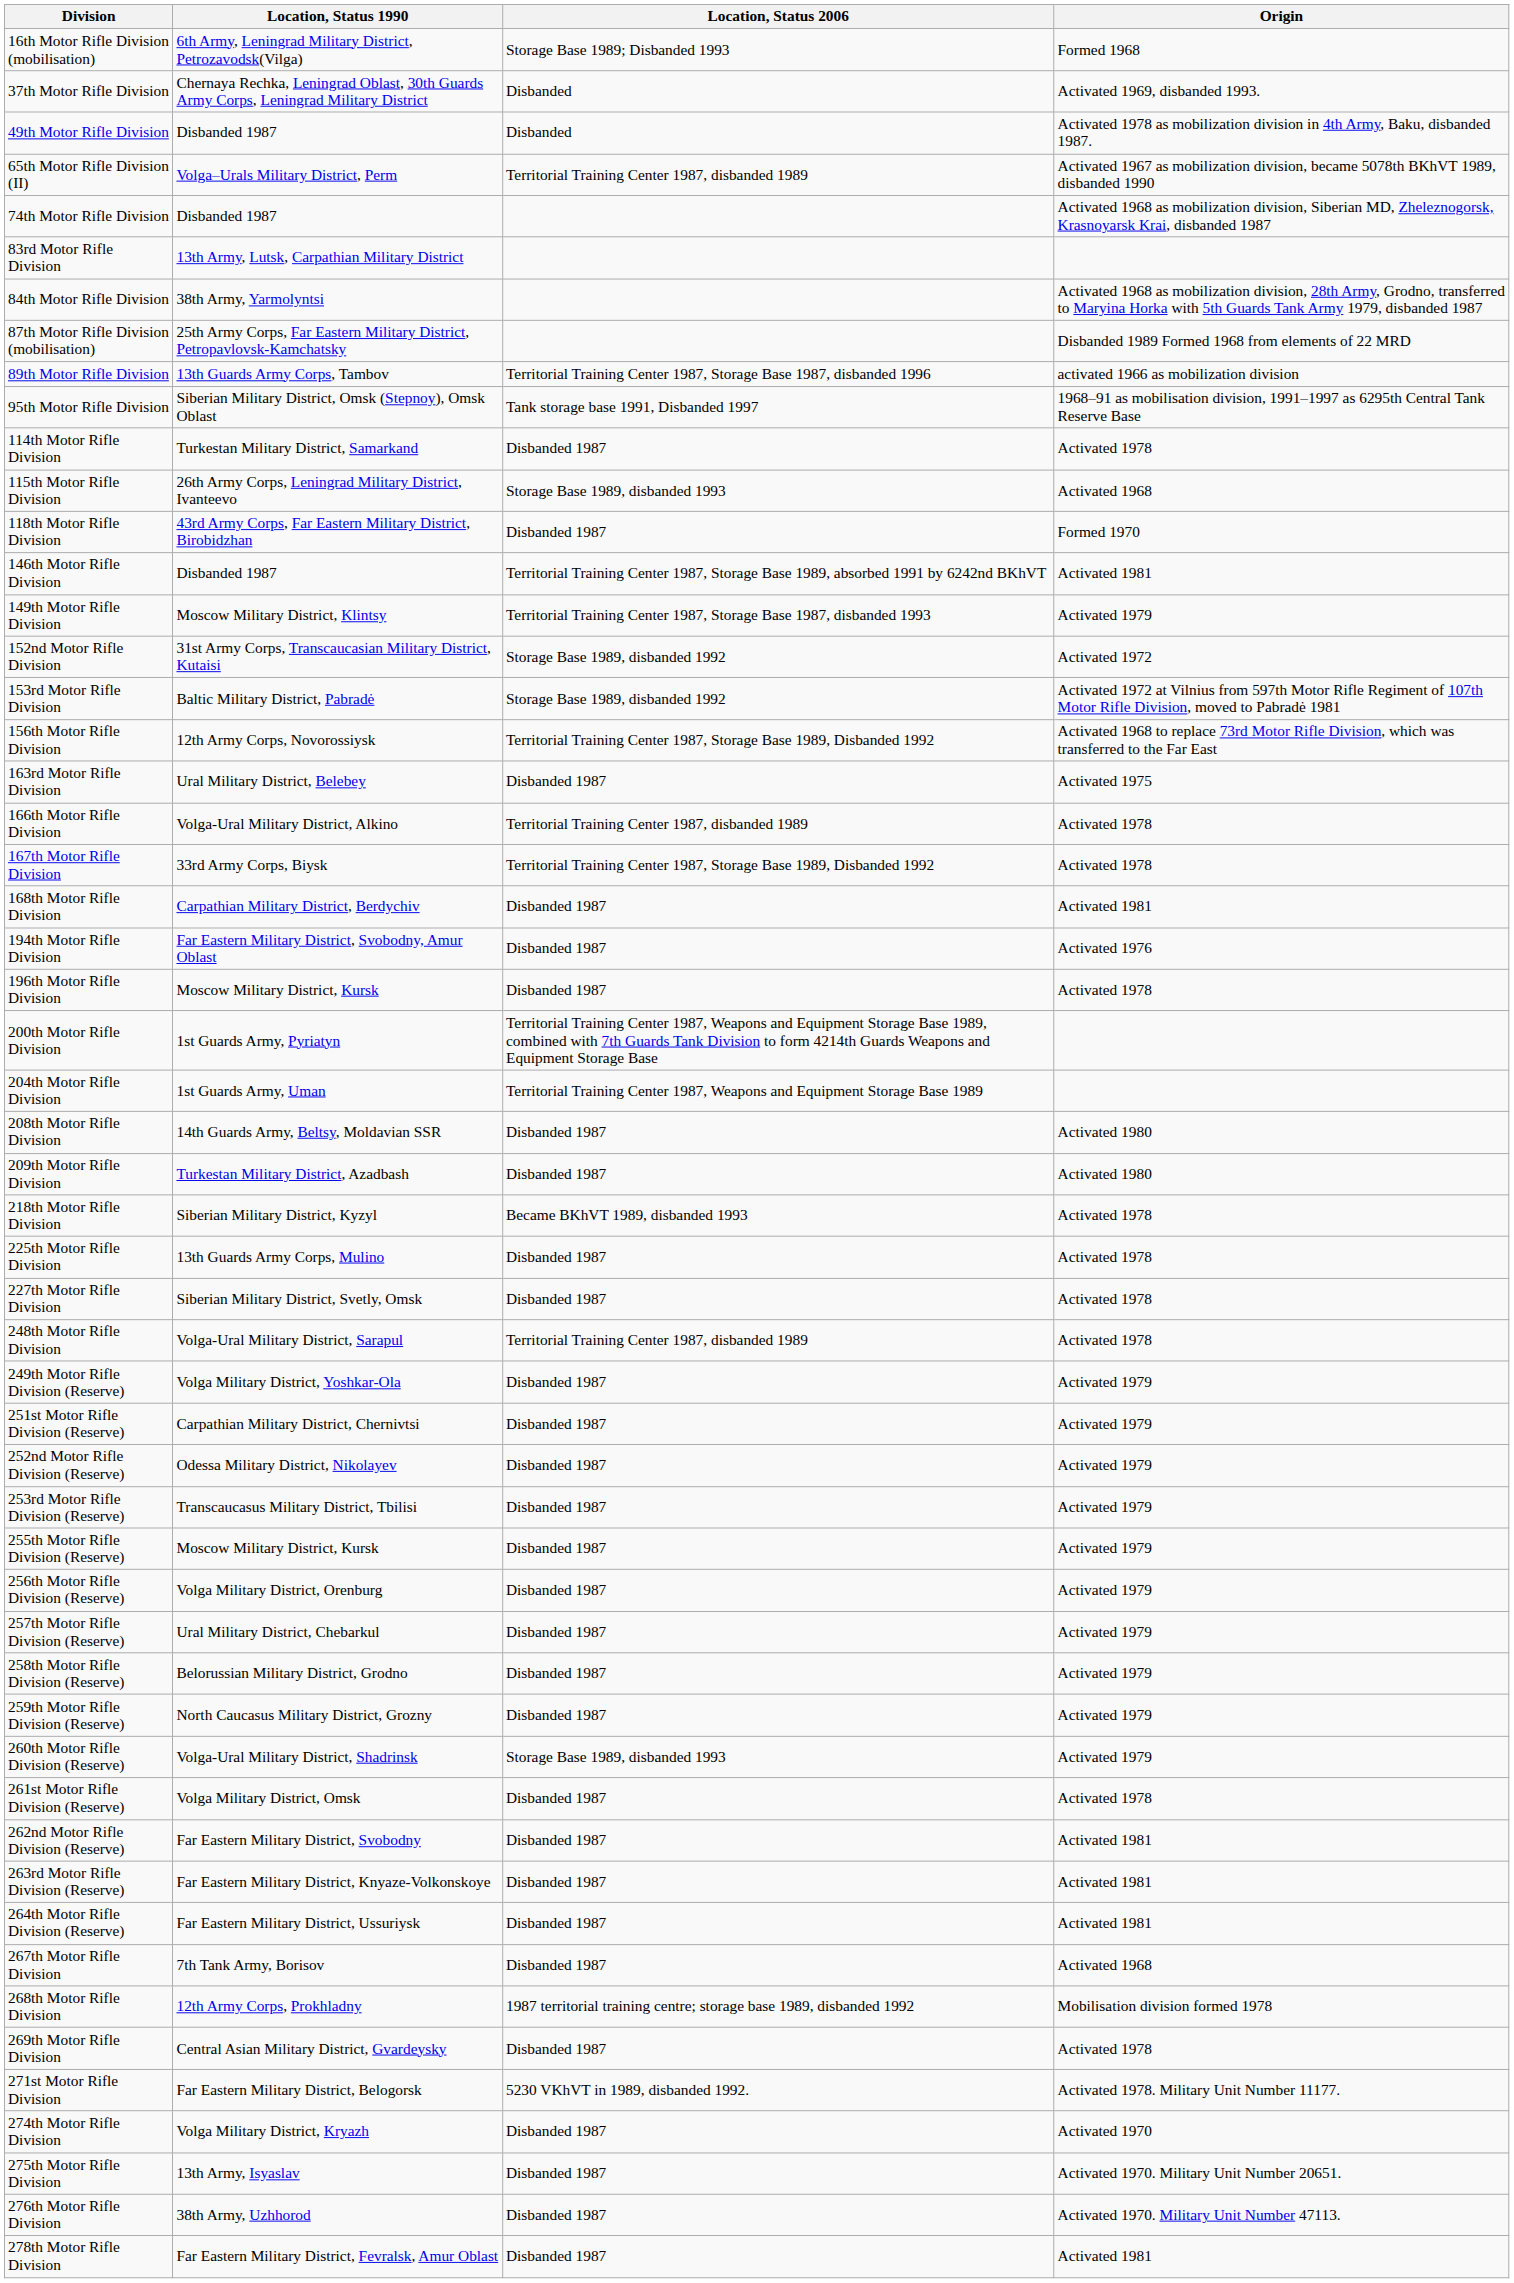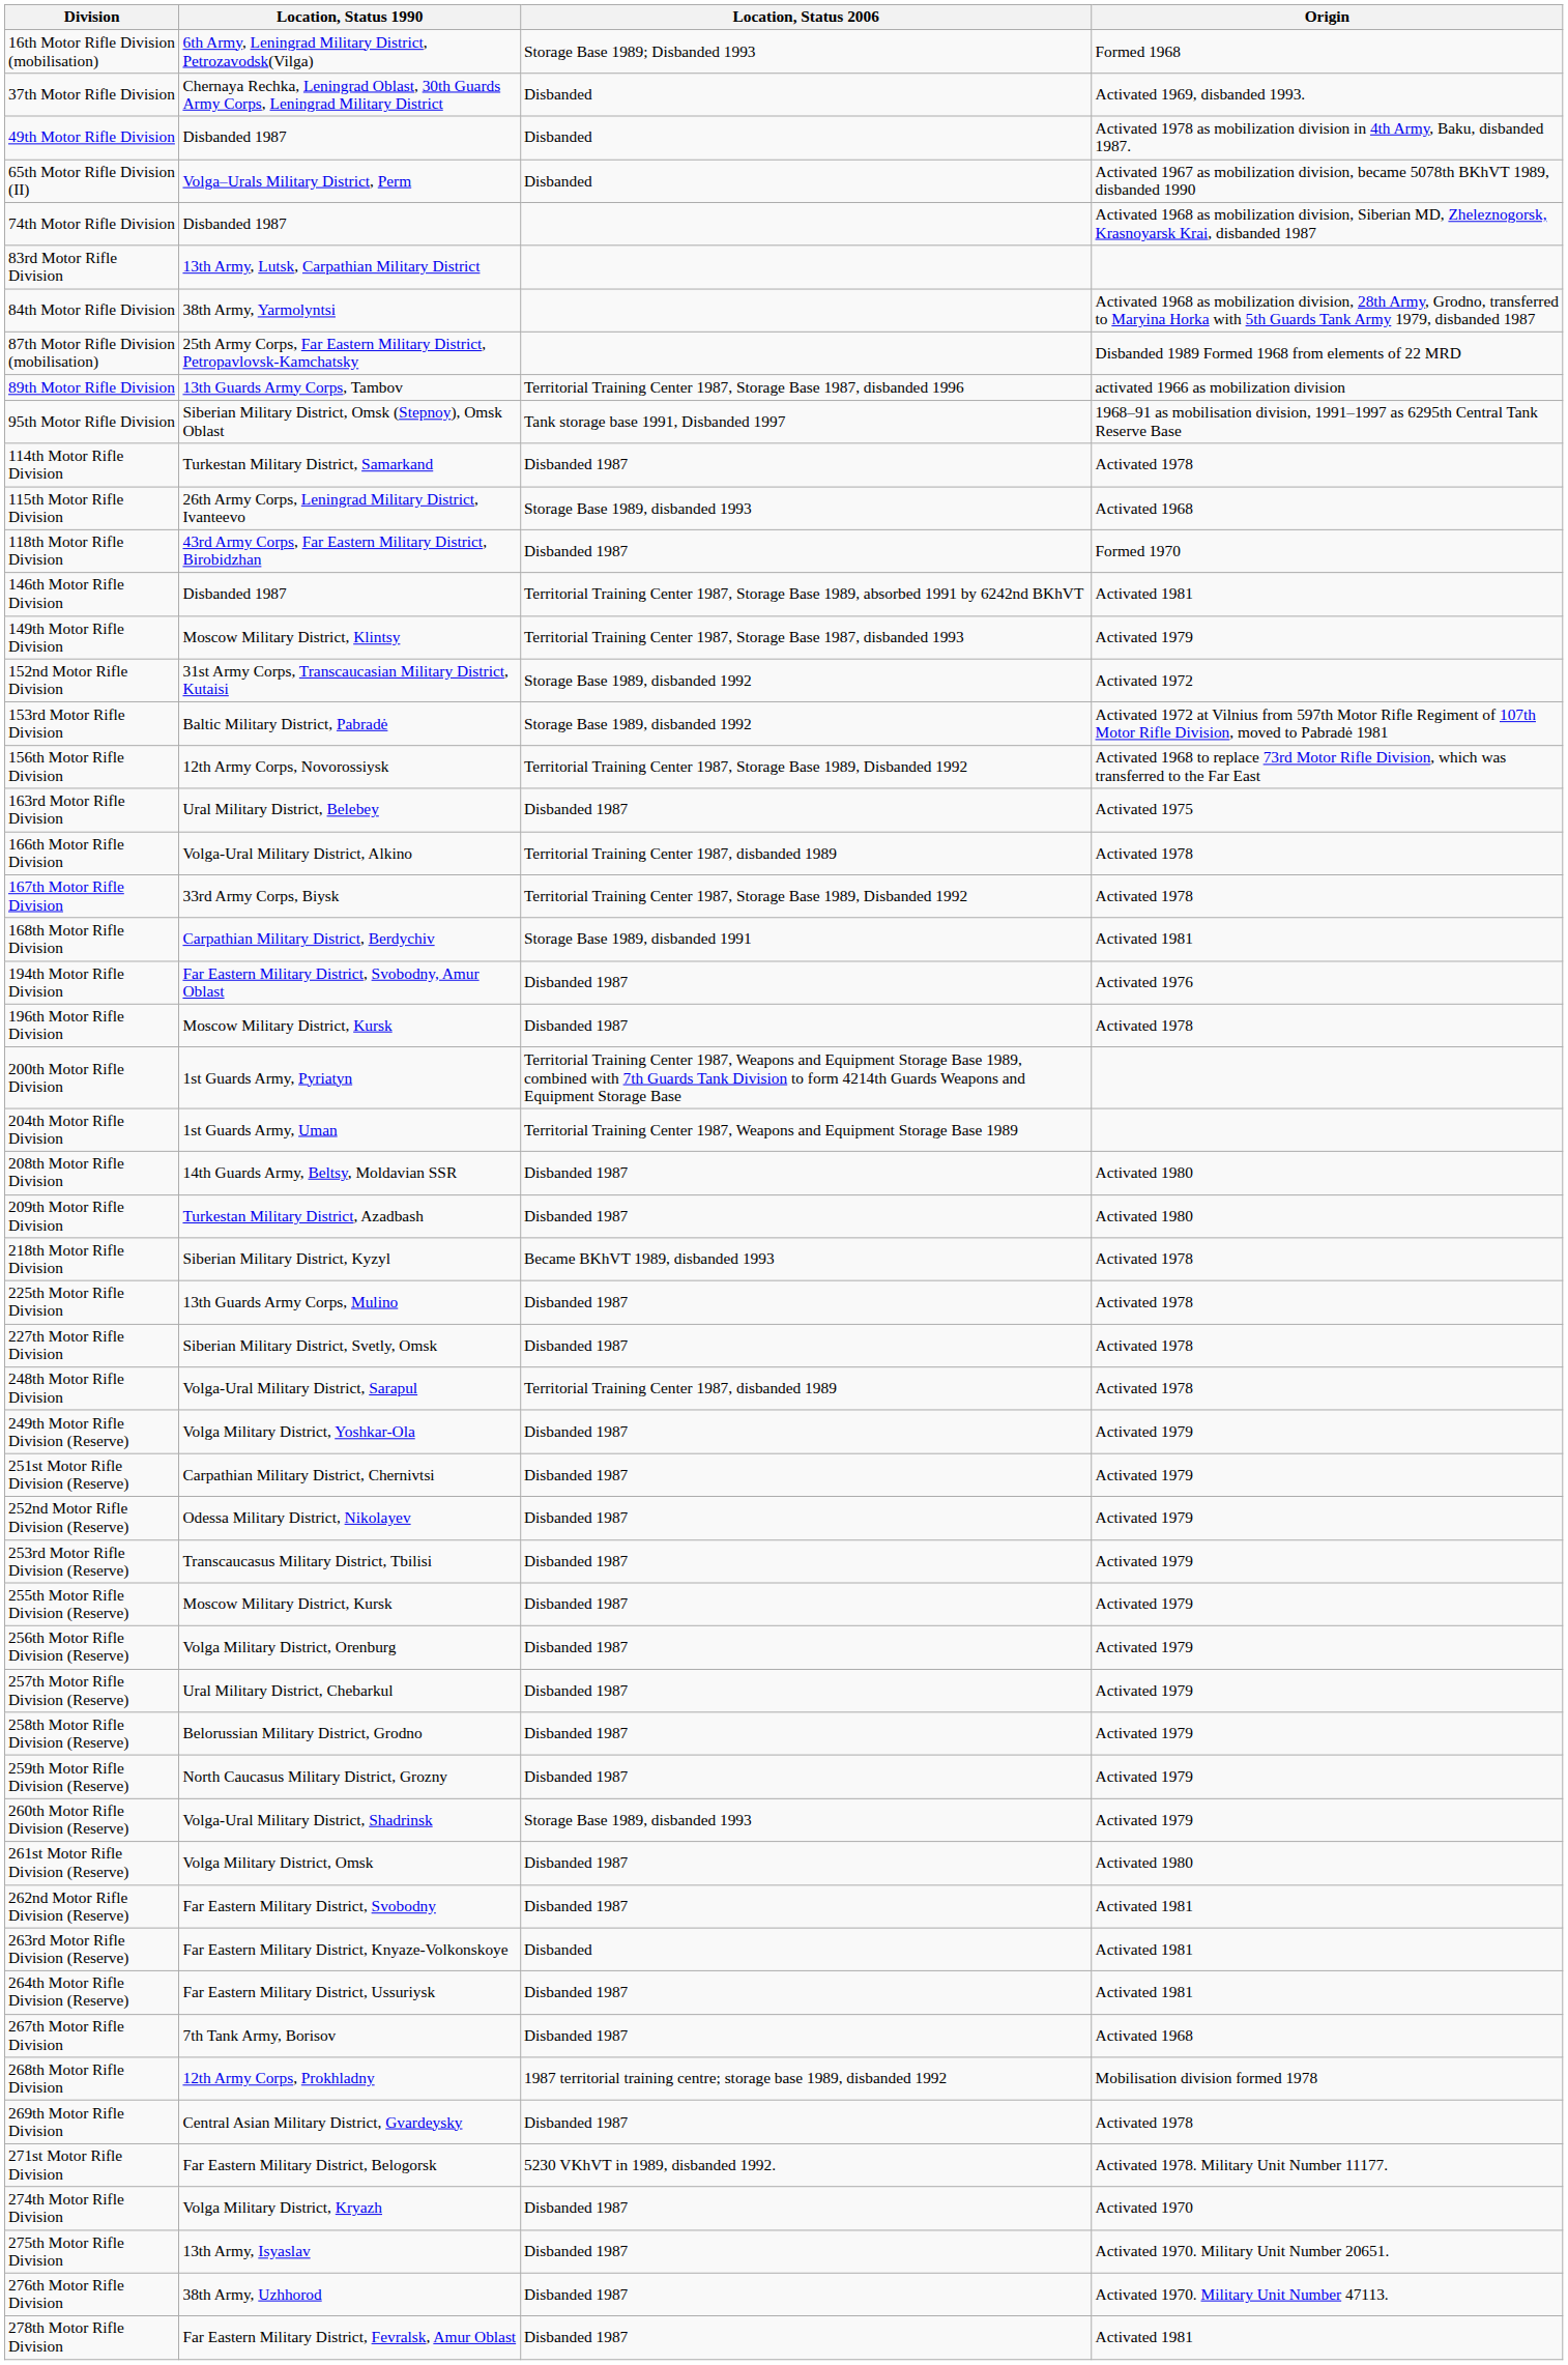65th Motor Rifle Division (II) | Location, Status 2006: Territorial Training Center 1987, disbanded 1989 -> Disbanded
168th Motor Rifle Division | Location, Status 2006: Disbanded 1987 -> Storage Base 1989, disbanded 1991
261st Motor Rifle Division (Reserve) | Origin: Activated 1978 -> Activated 1980
263rd Motor Rifle Division (Reserve) | Location, Status 2006: Disbanded 1987 -> Disbanded
